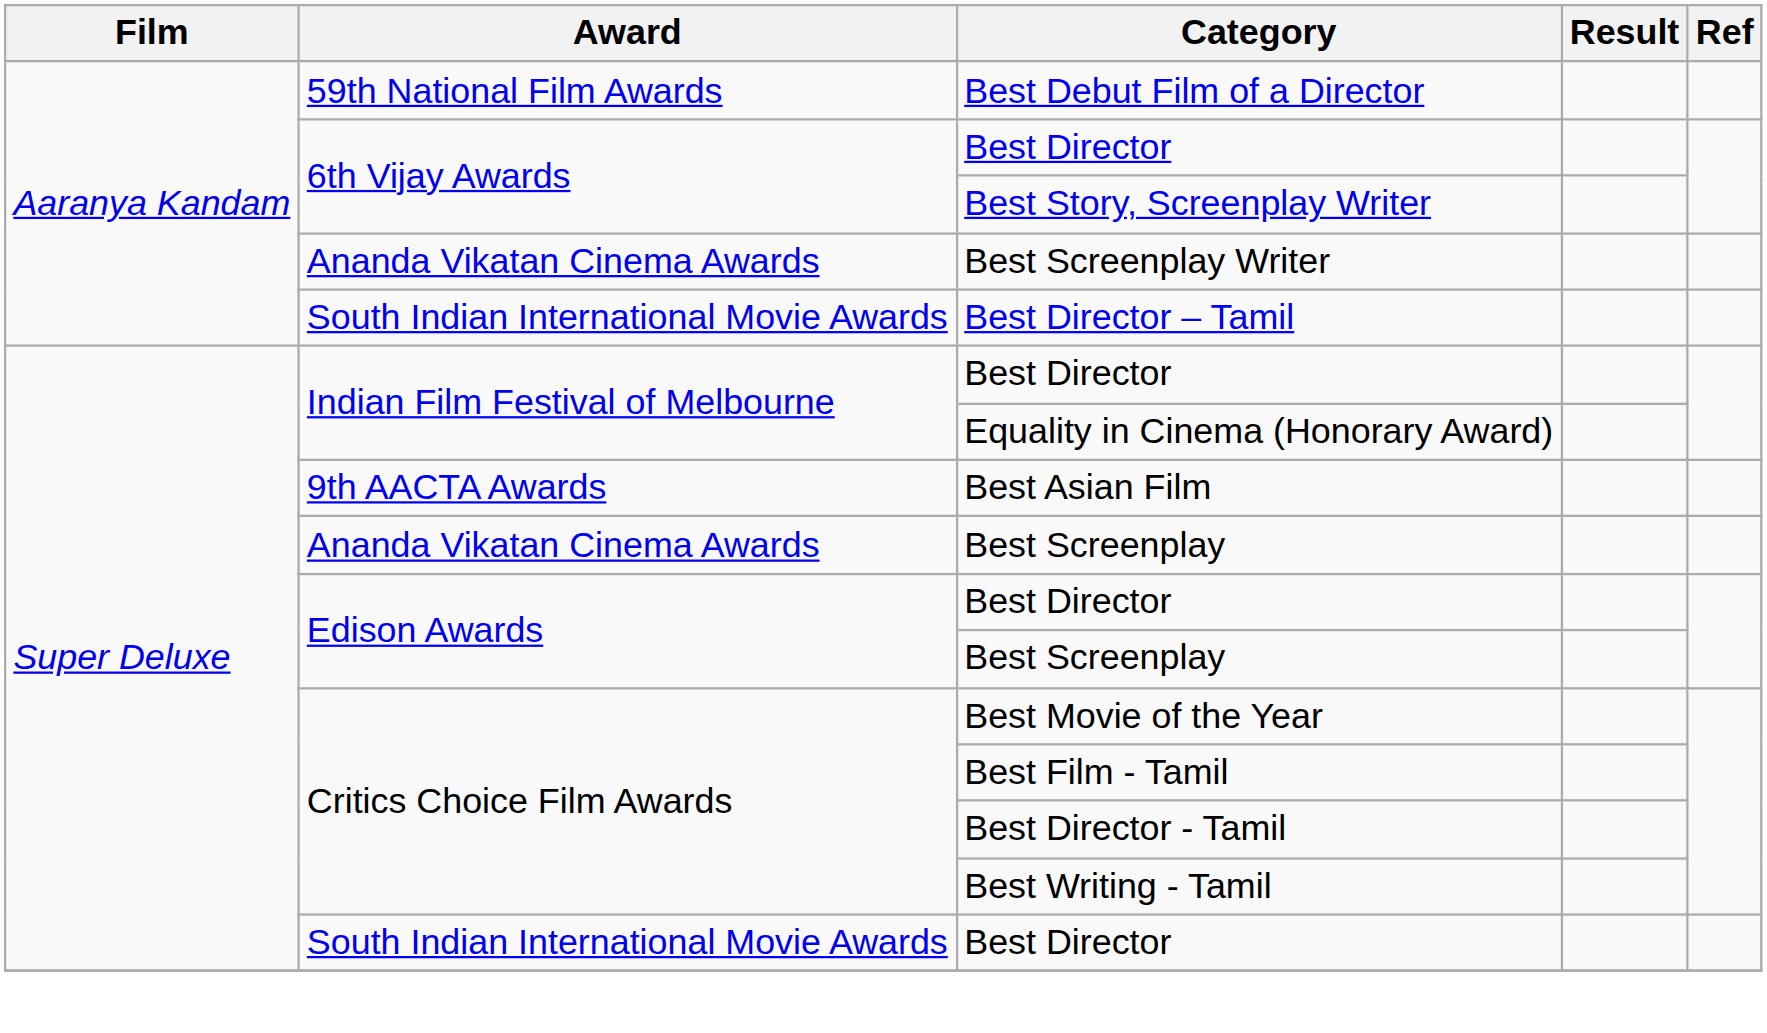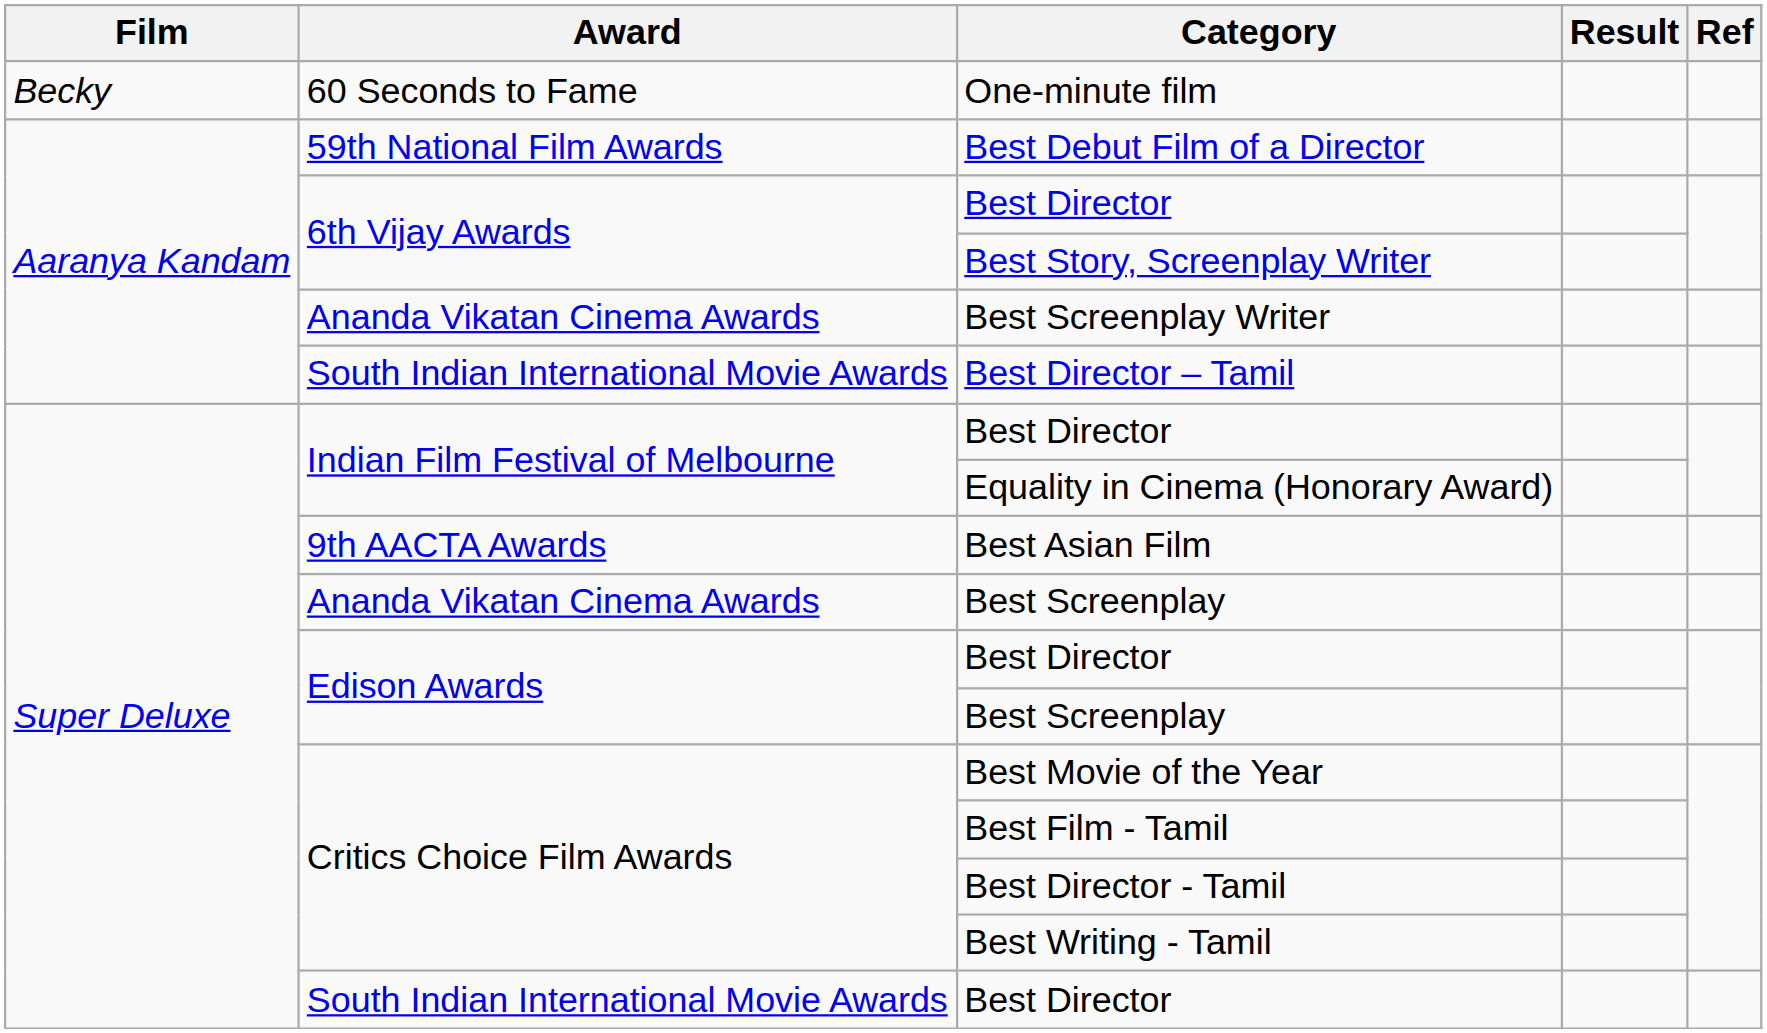+ row: Becky | 60 Seconds to Fame | One-minute film
